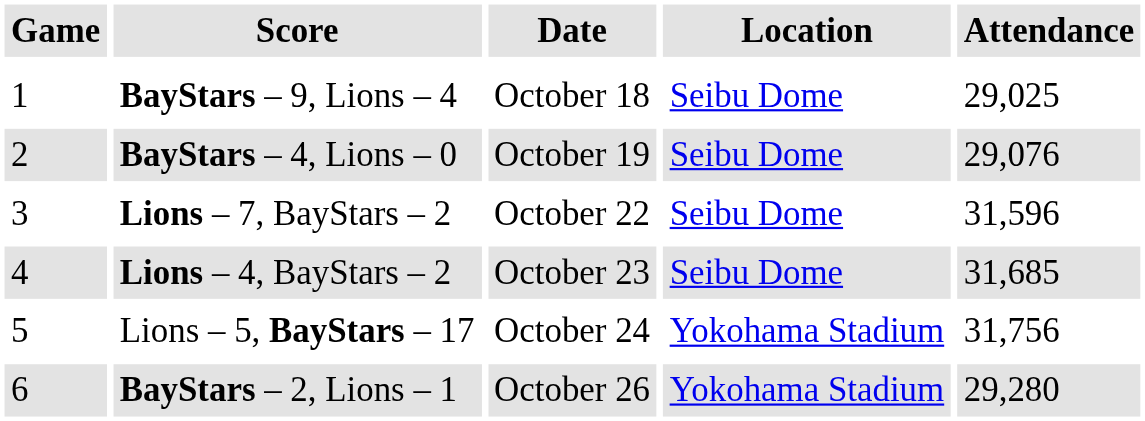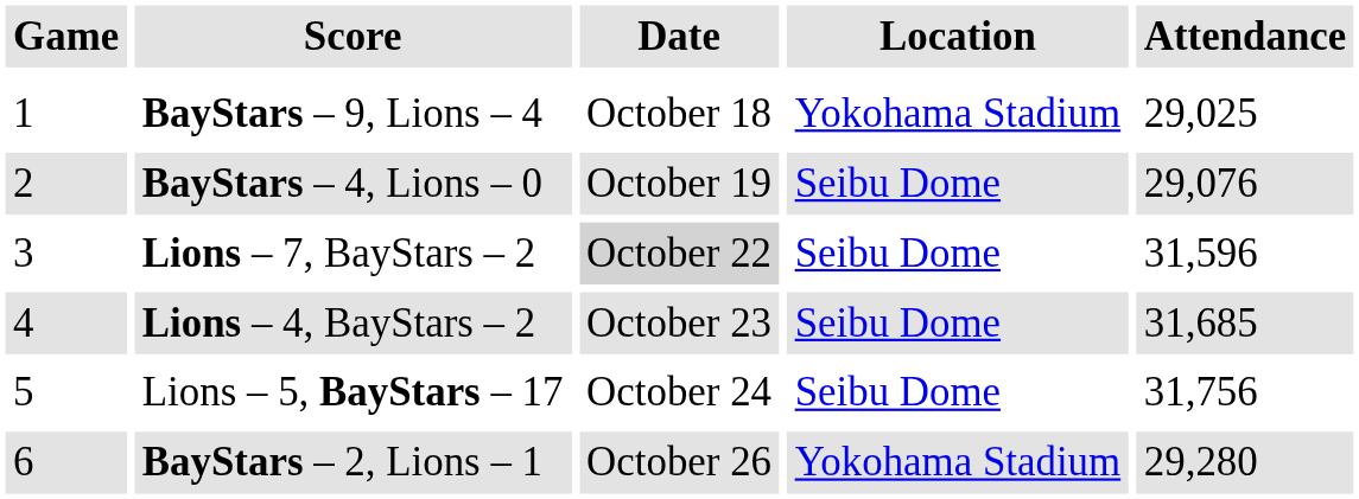BayStars – 9, Lions – 4 | Location: Seibu Dome -> Yokohama Stadium
Lions – 7, BayStars – 2 | Date: no background -> lightgrey background
Lions – 5, BayStars – 17 | Location: Yokohama Stadium -> Seibu Dome
